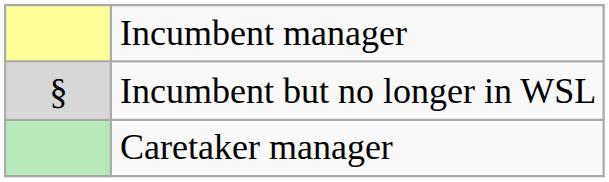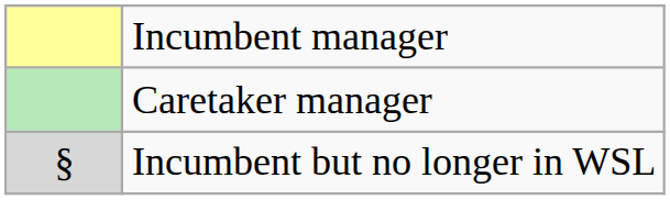rows swapped: Caretaker manager <-> Incumbent but no longer in WSL
